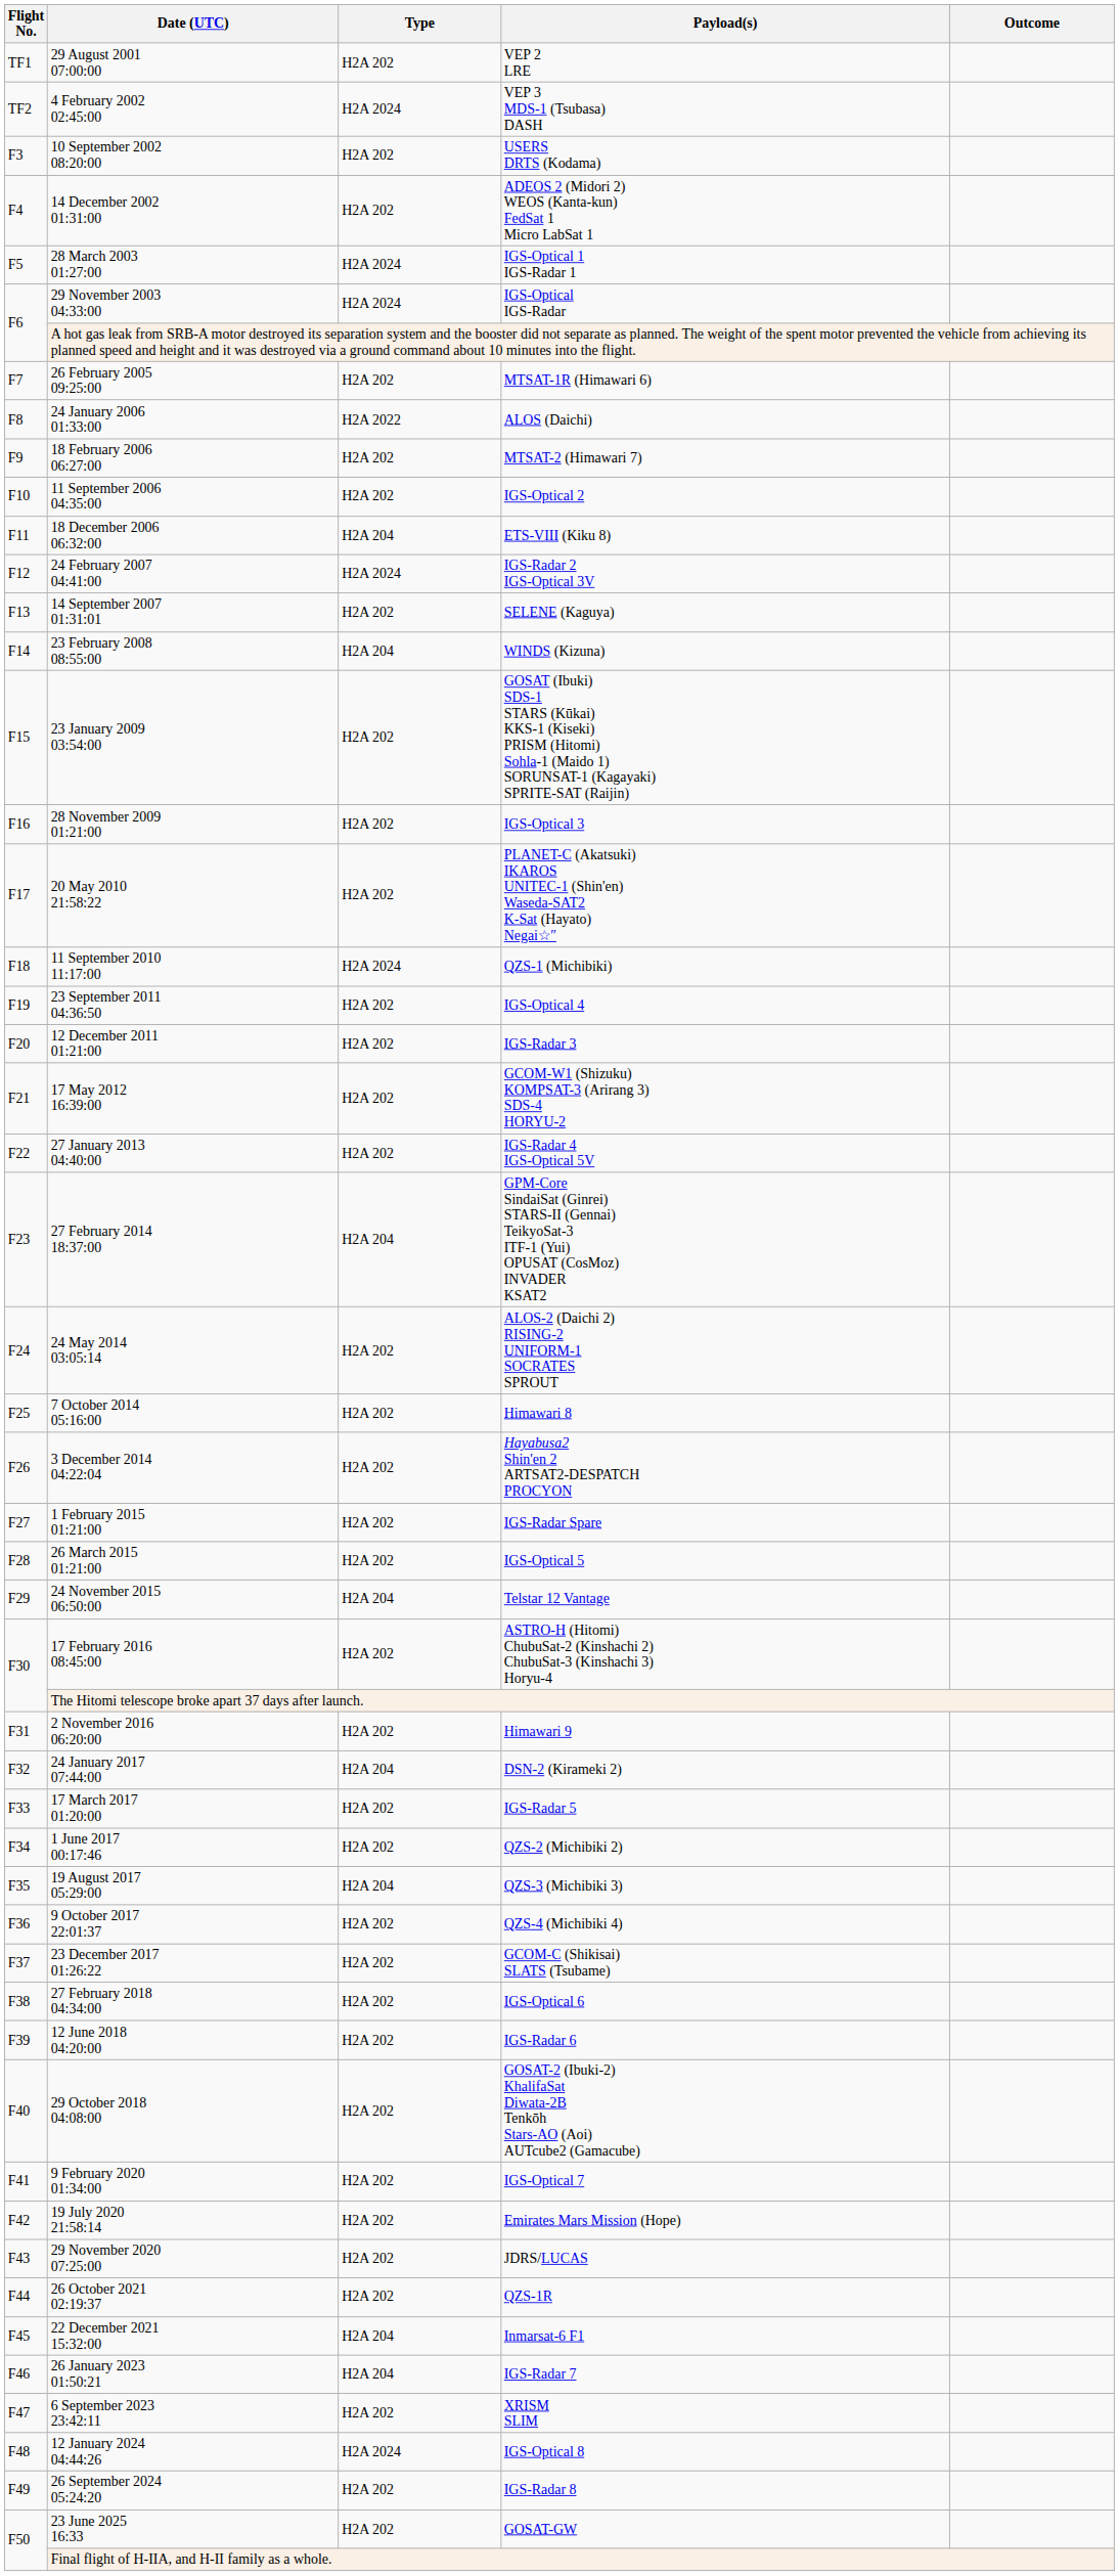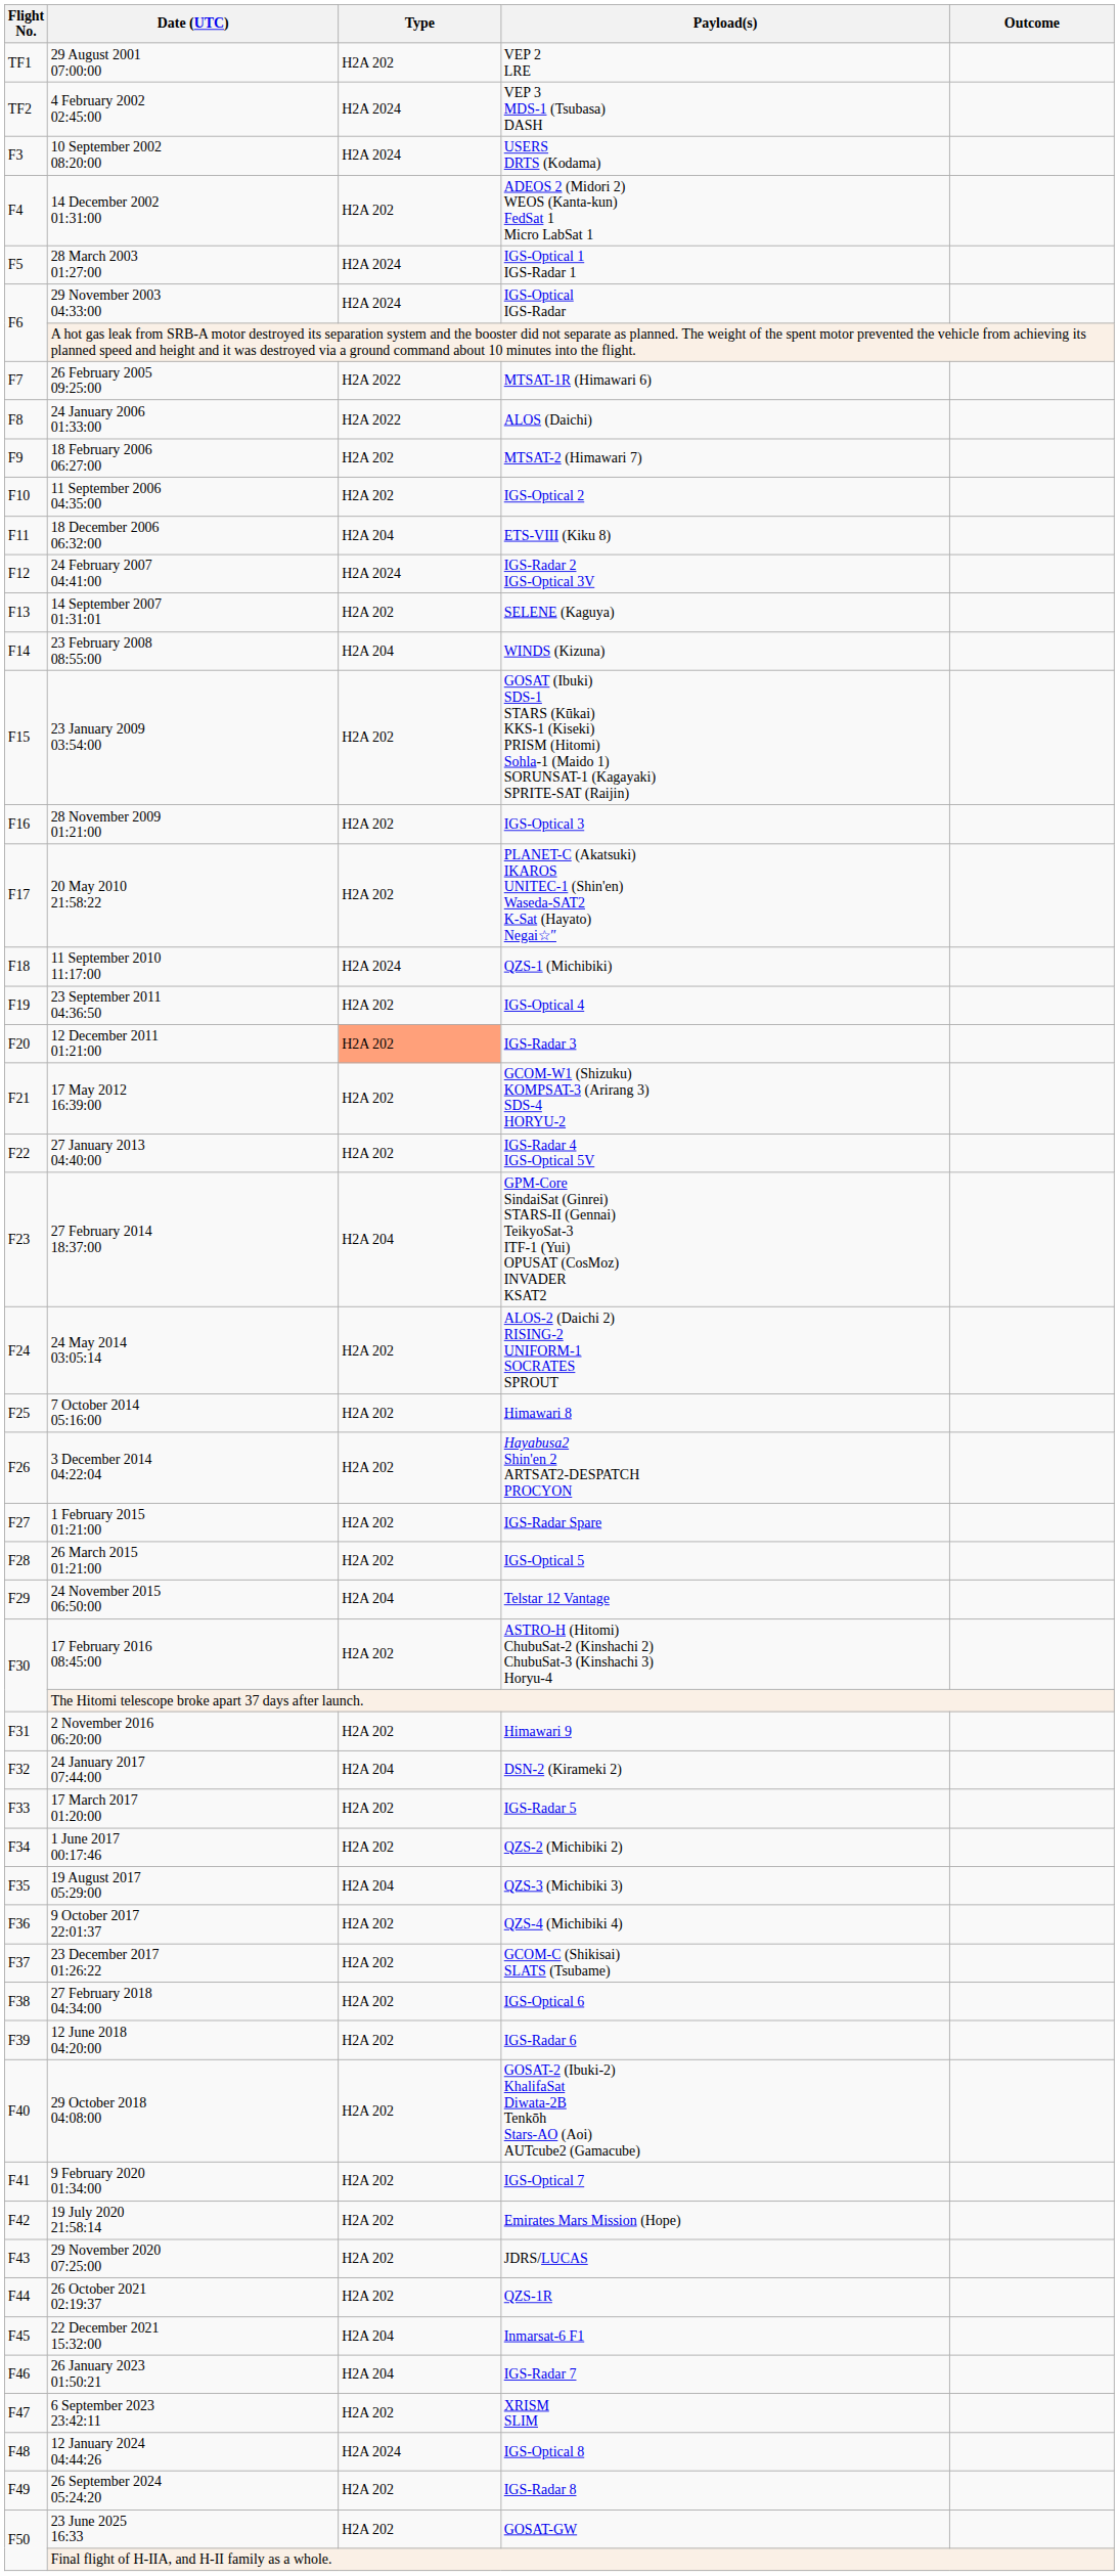10 September 2002 08:20:00 | Type: H2A 202 -> H2A 2024
26 February 2005 09:25:00 | Type: H2A 202 -> H2A 2022
12 December 2011 01:21:00 | Type: no background -> lightsalmon background
